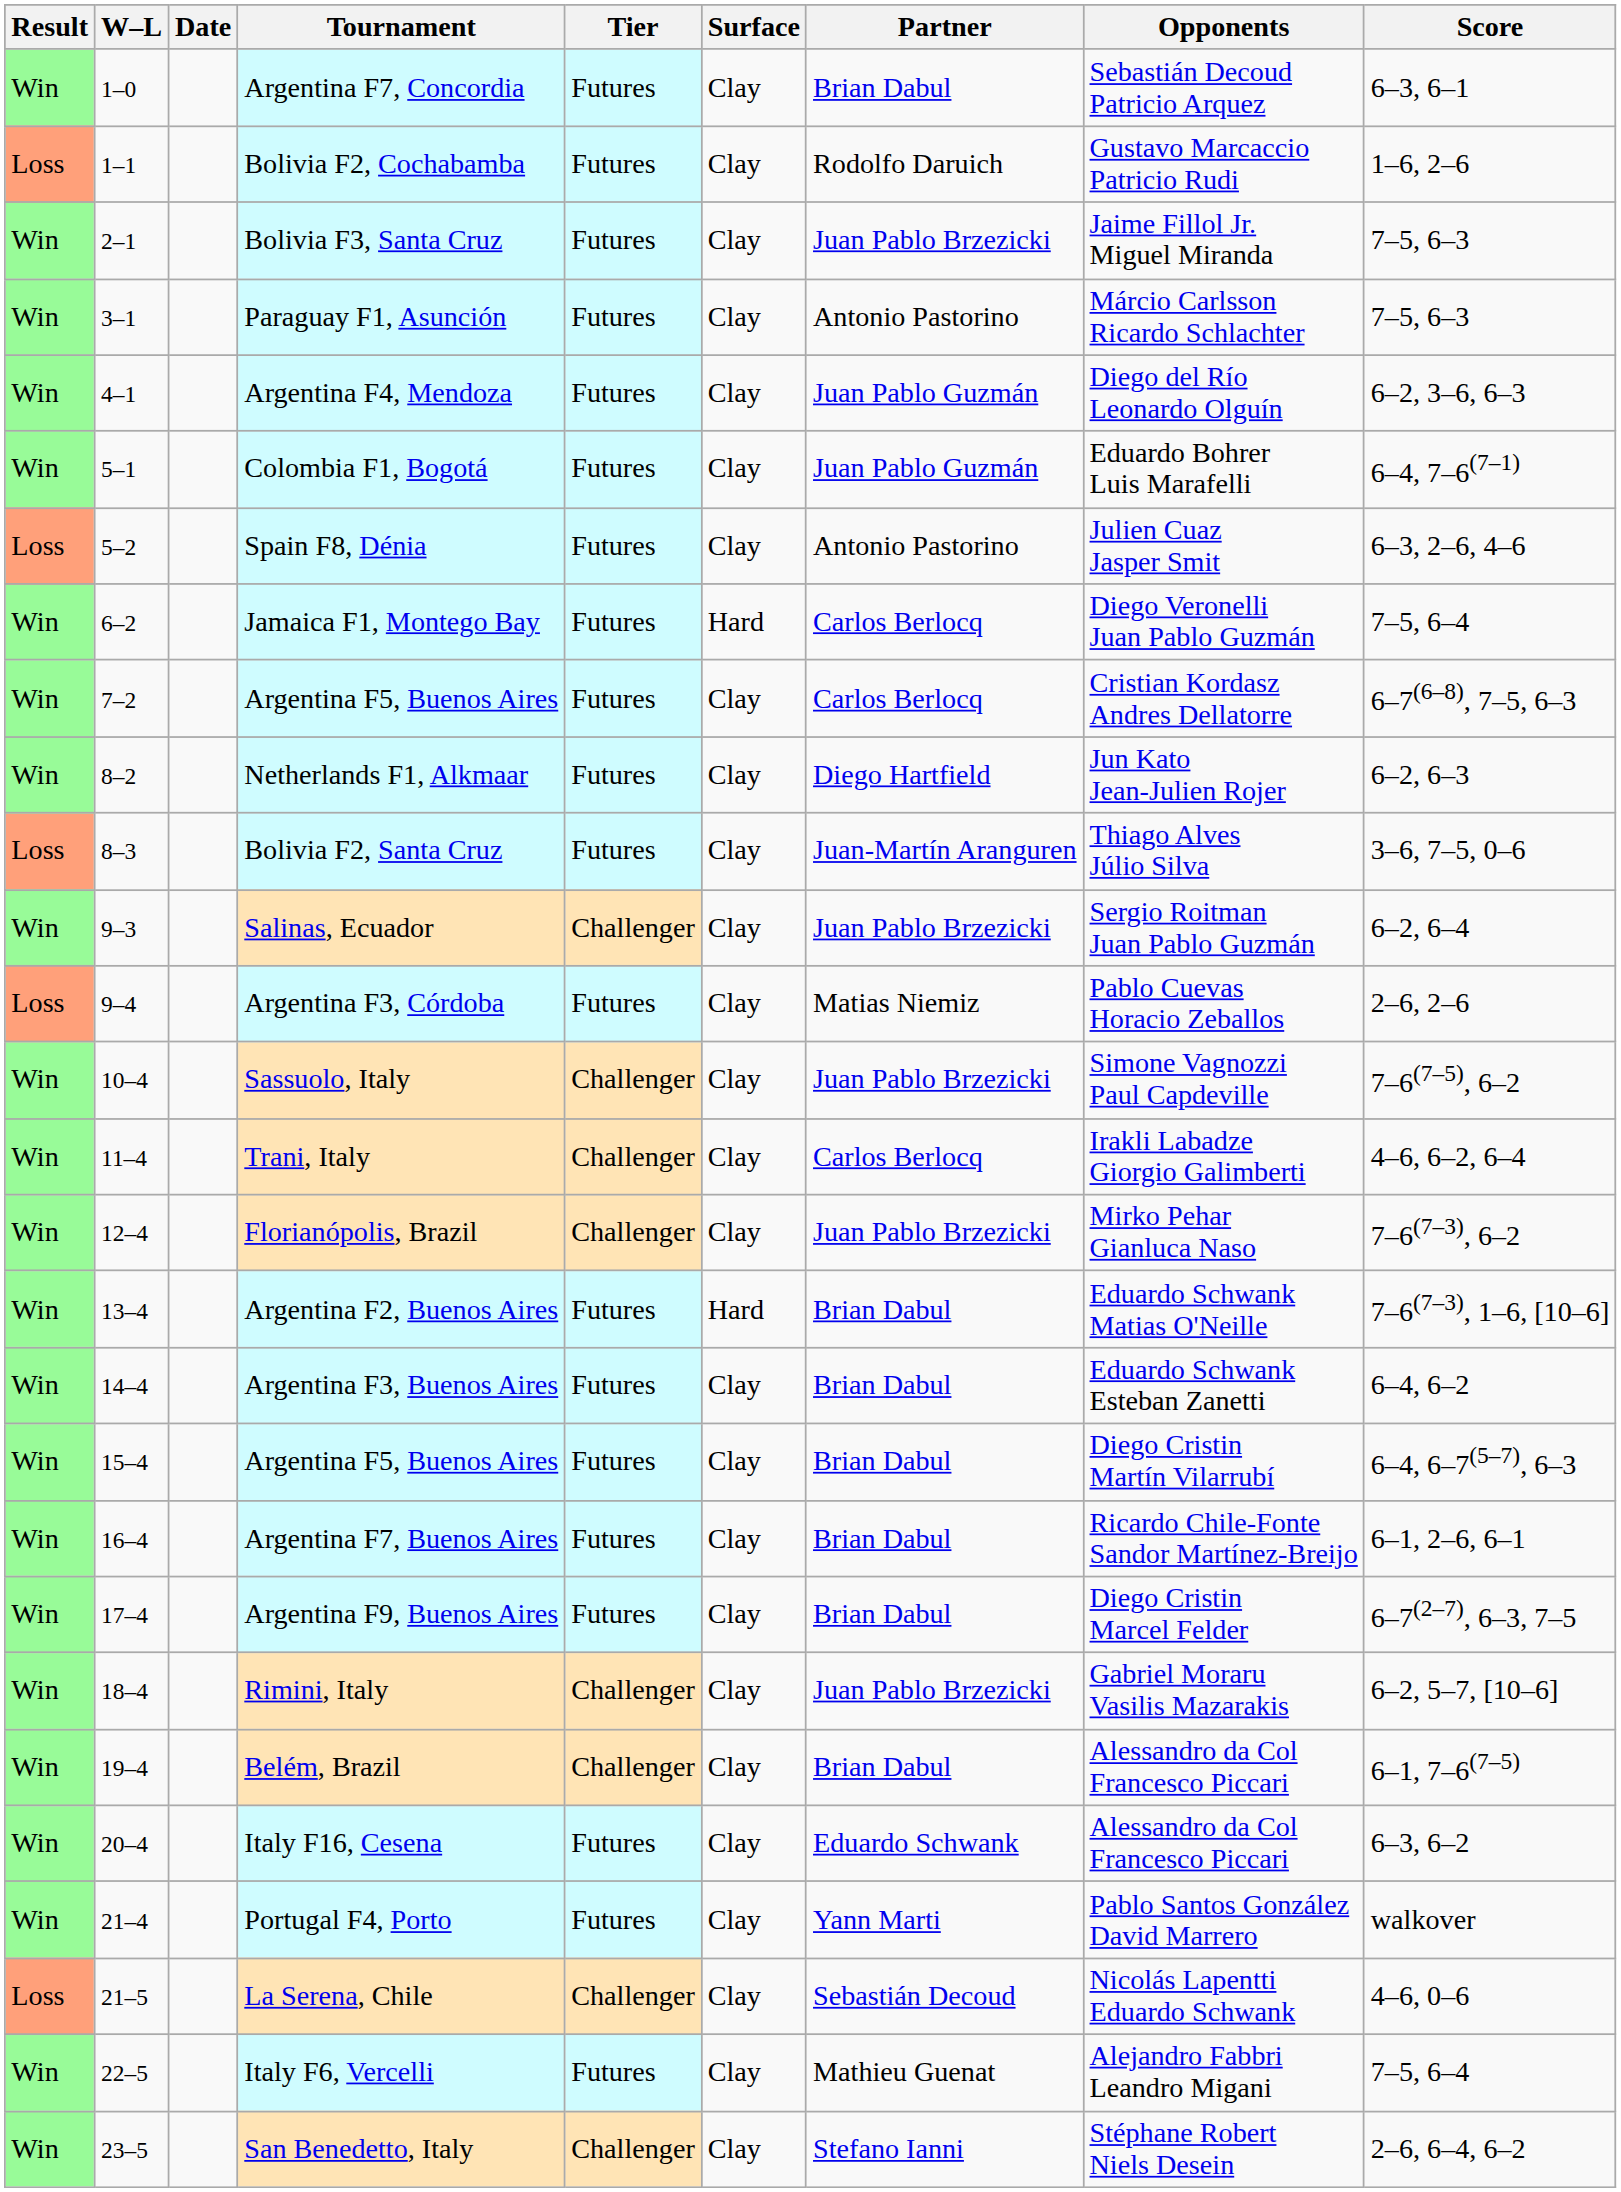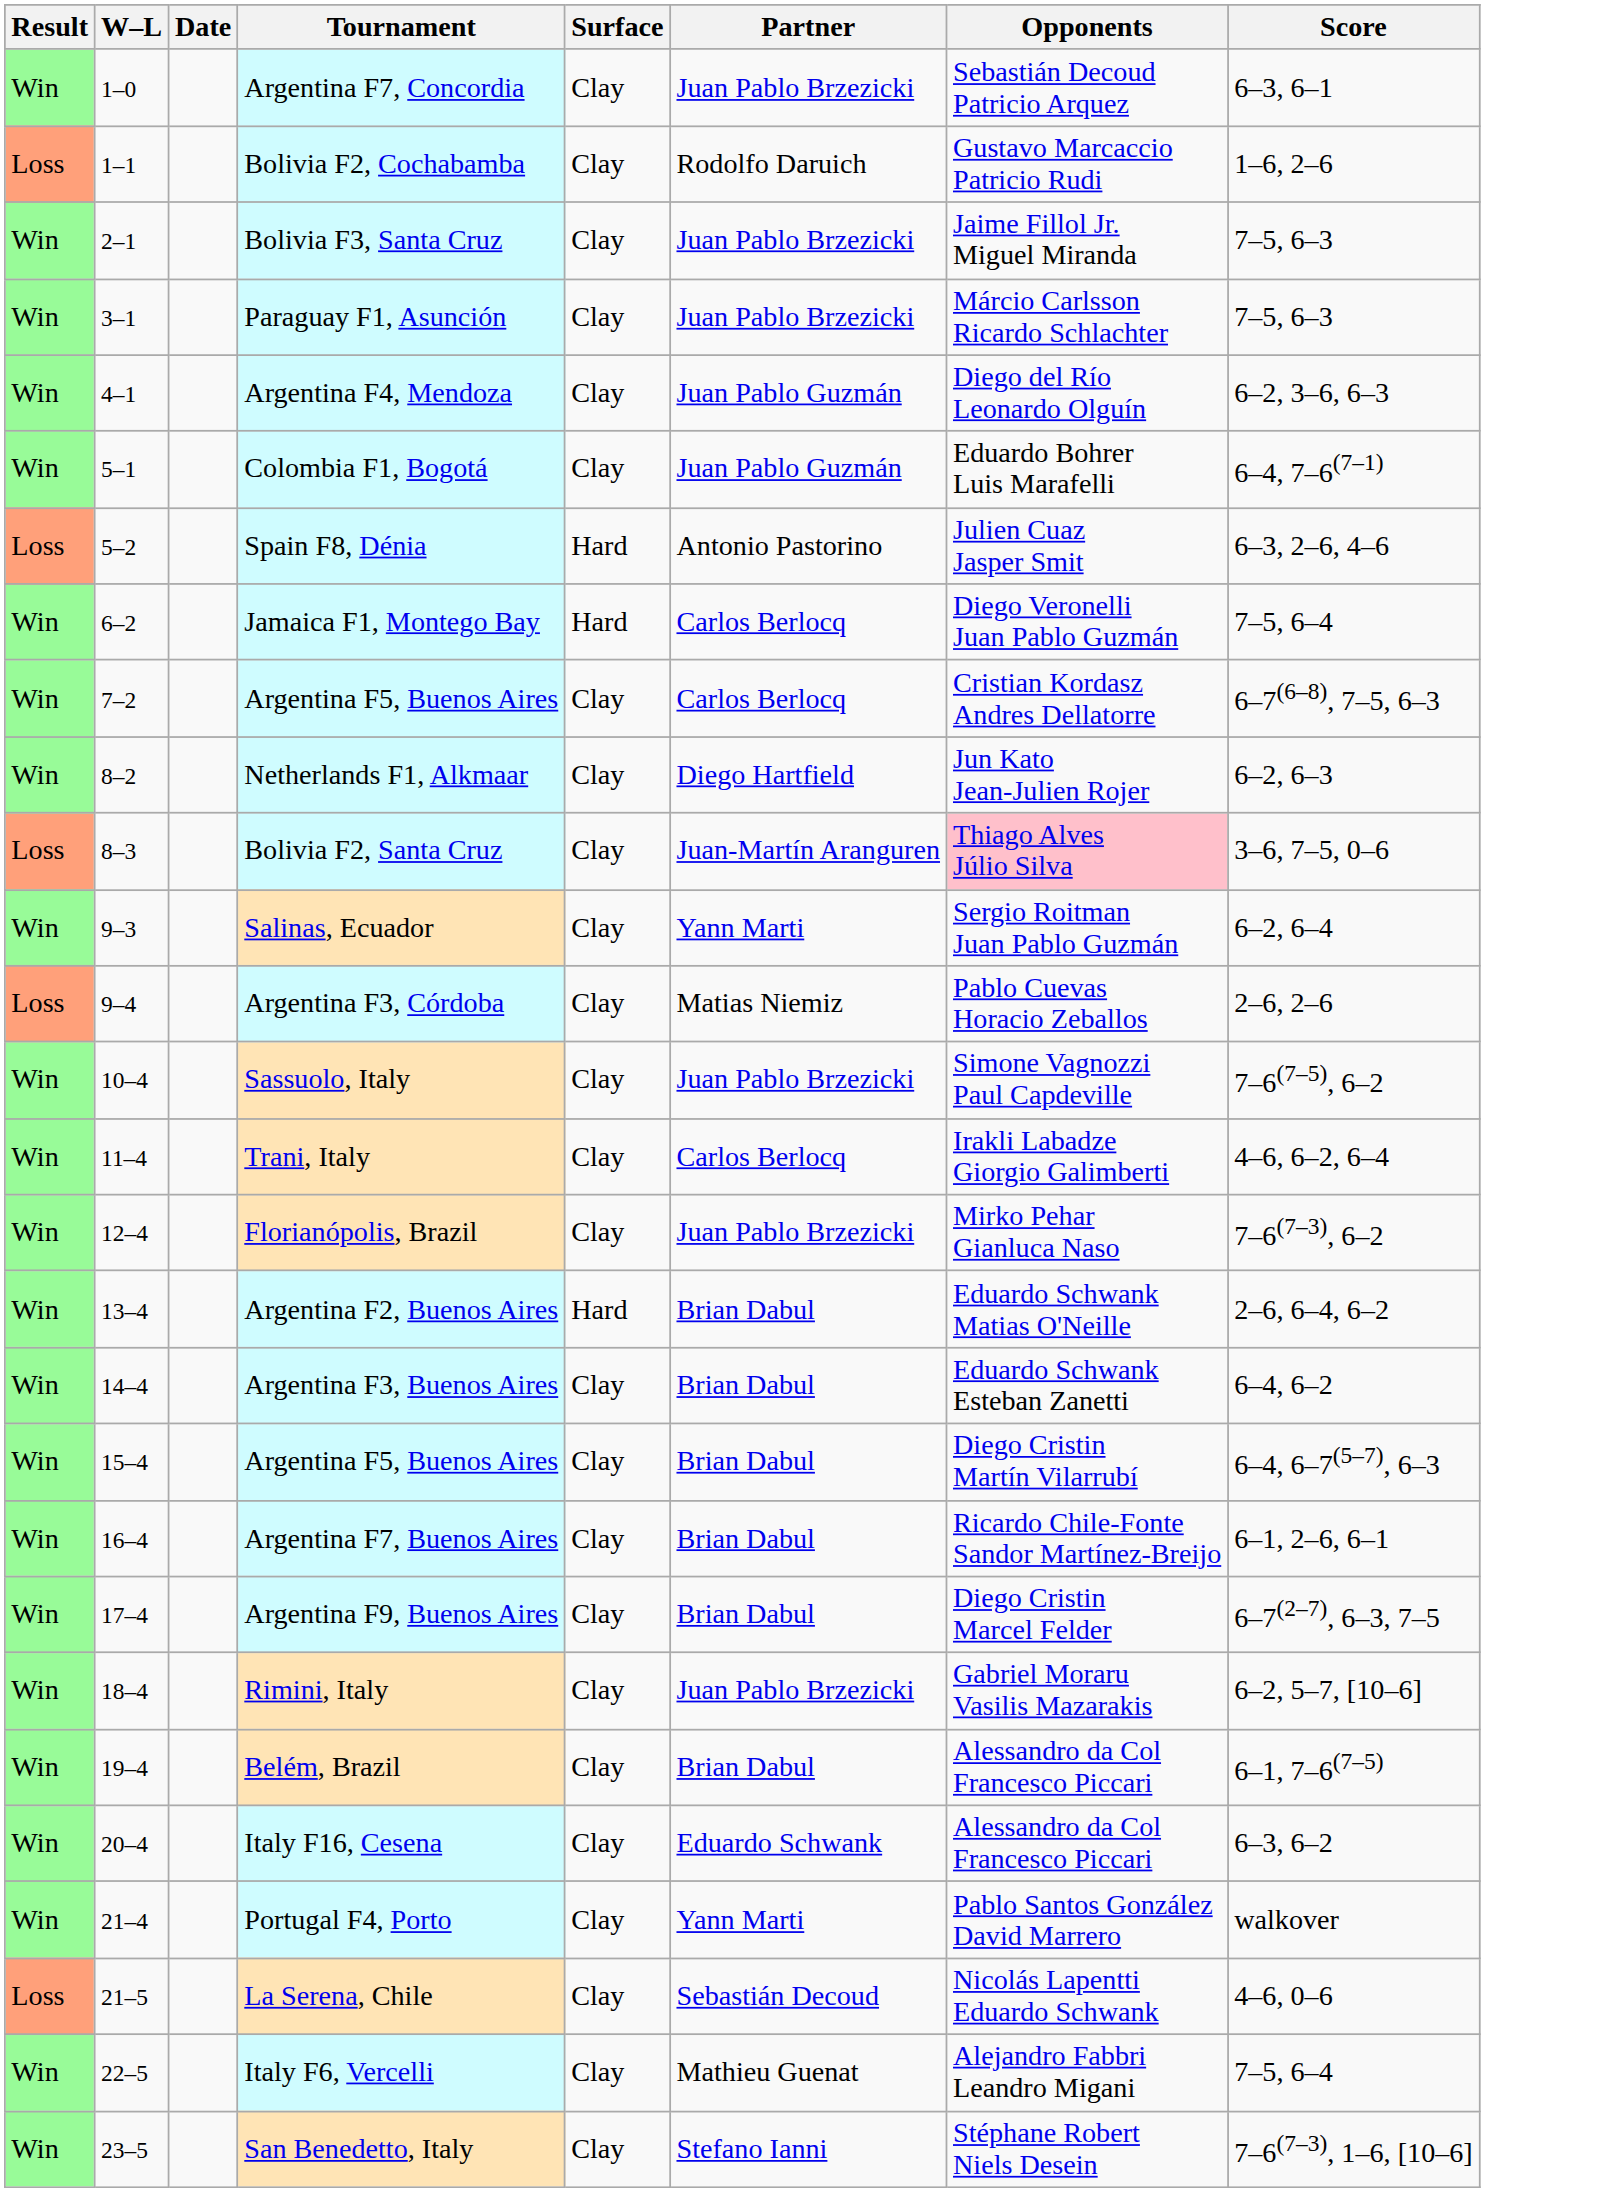- column: Tier | Futures | Futures | Futures | Futures | Futures | Futures | Futures | Futures | Futures | Futures | Futures | Challenger | Futures | Challenger | Challenger | Challenger | Futures | Futures | Futures | Futures | Futures | Challenger | Challenger | Futures | Futures | Challenger | Futures | Challenger
Argentina F7, Concordia | Partner: Brian Dabul -> Juan Pablo Brzezicki
Paraguay F1, Asunción | Partner: Antonio Pastorino -> Juan Pablo Brzezicki
Spain F8, Dénia | Surface: Clay -> Hard
Bolivia F2, Santa Cruz | Opponents: no background -> pink background
Salinas, Ecuador | Partner: Juan Pablo Brzezicki -> Yann Marti
Argentina F2, Buenos Aires | Score: 7–6(7–3), 1–6, [10–6] -> 2–6, 6–4, 6–2
San Benedetto, Italy | Score: 2–6, 6–4, 6–2 -> 7–6(7–3), 1–6, [10–6]
